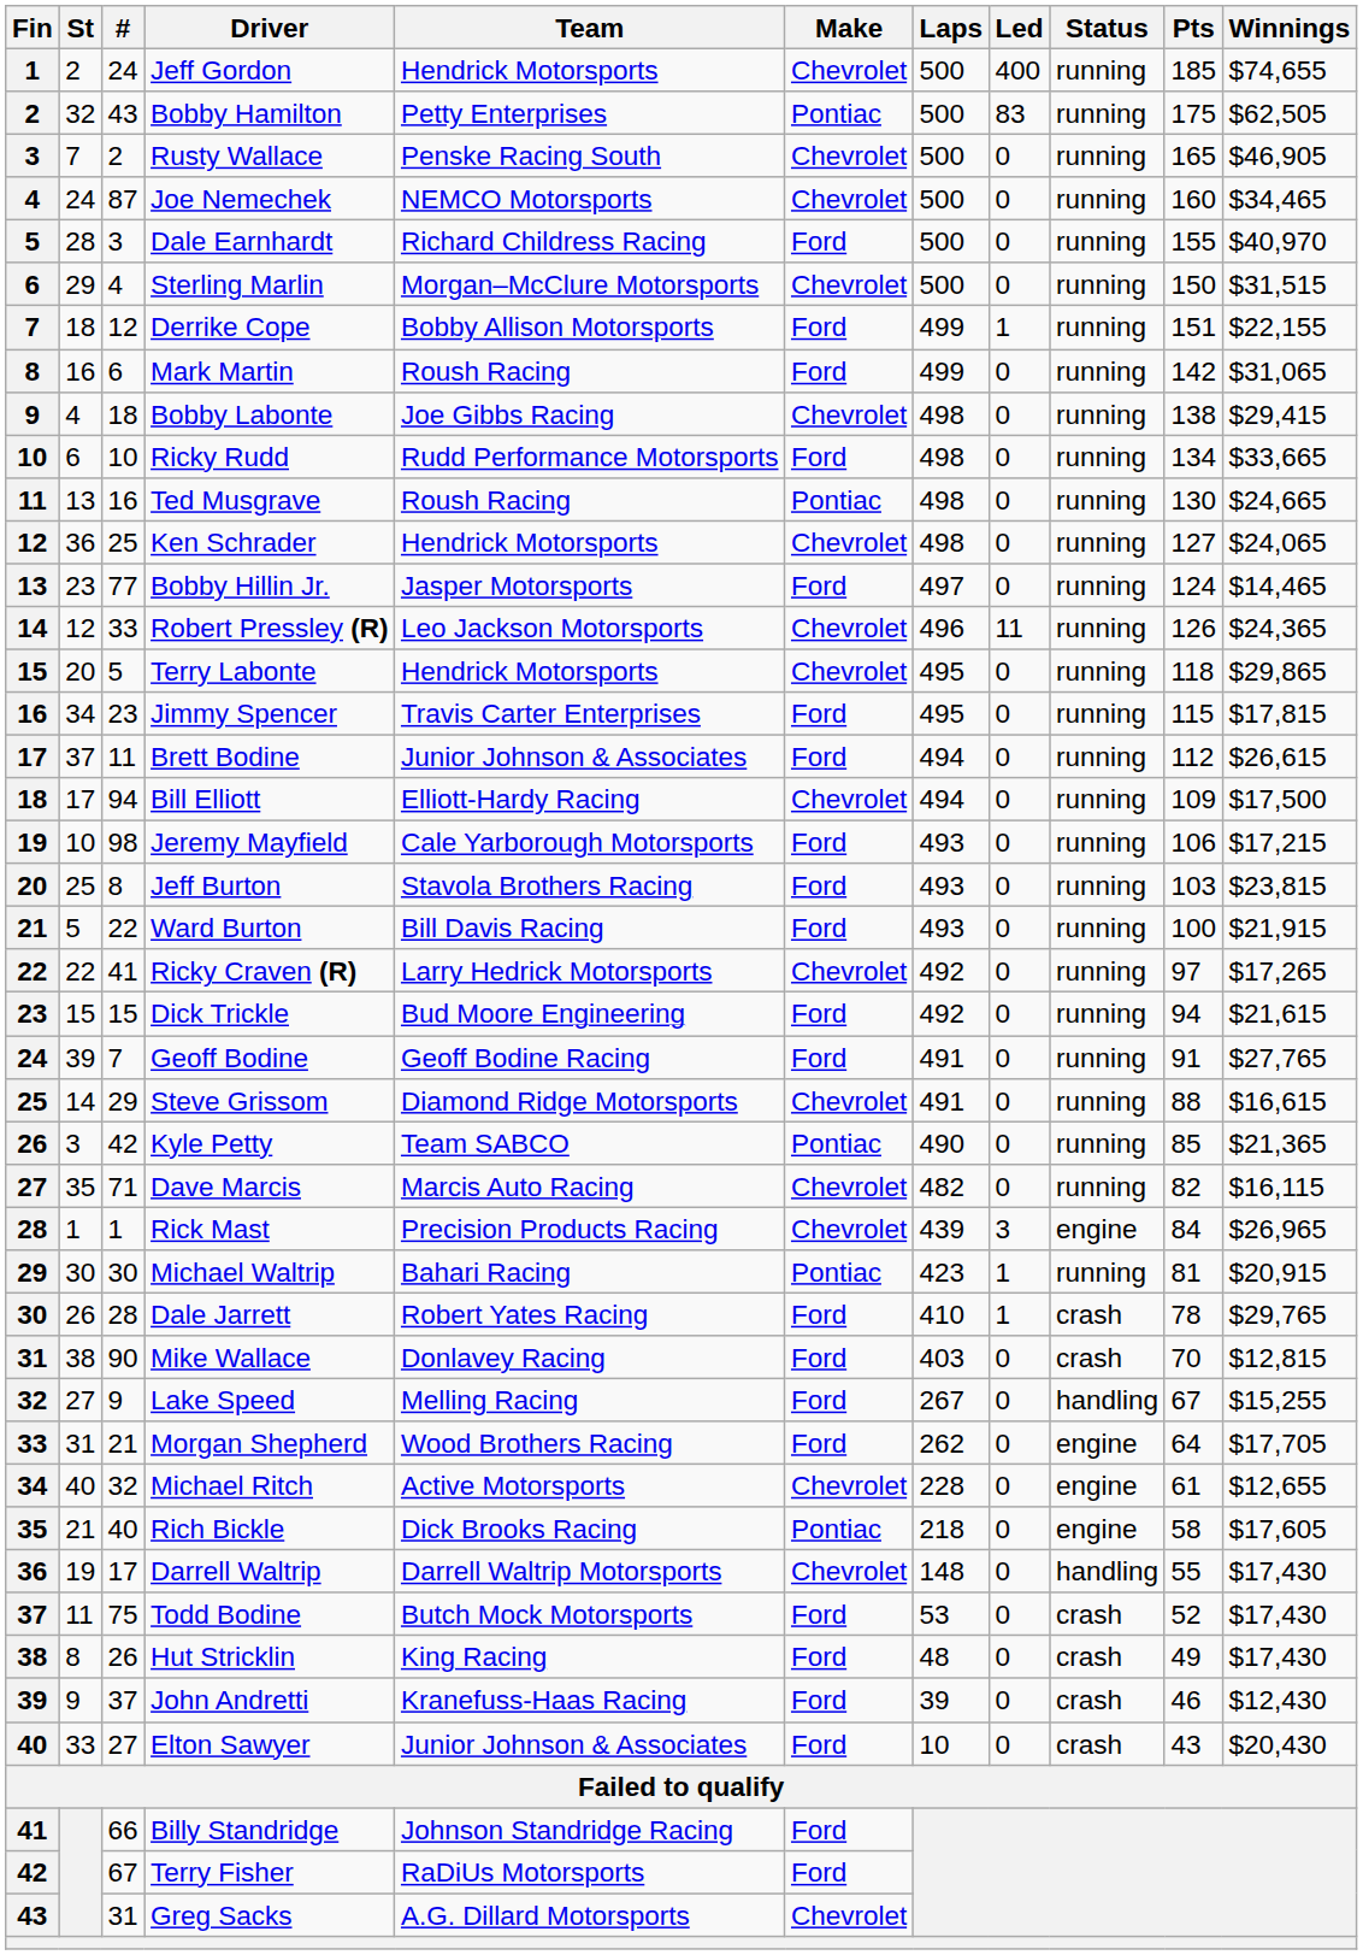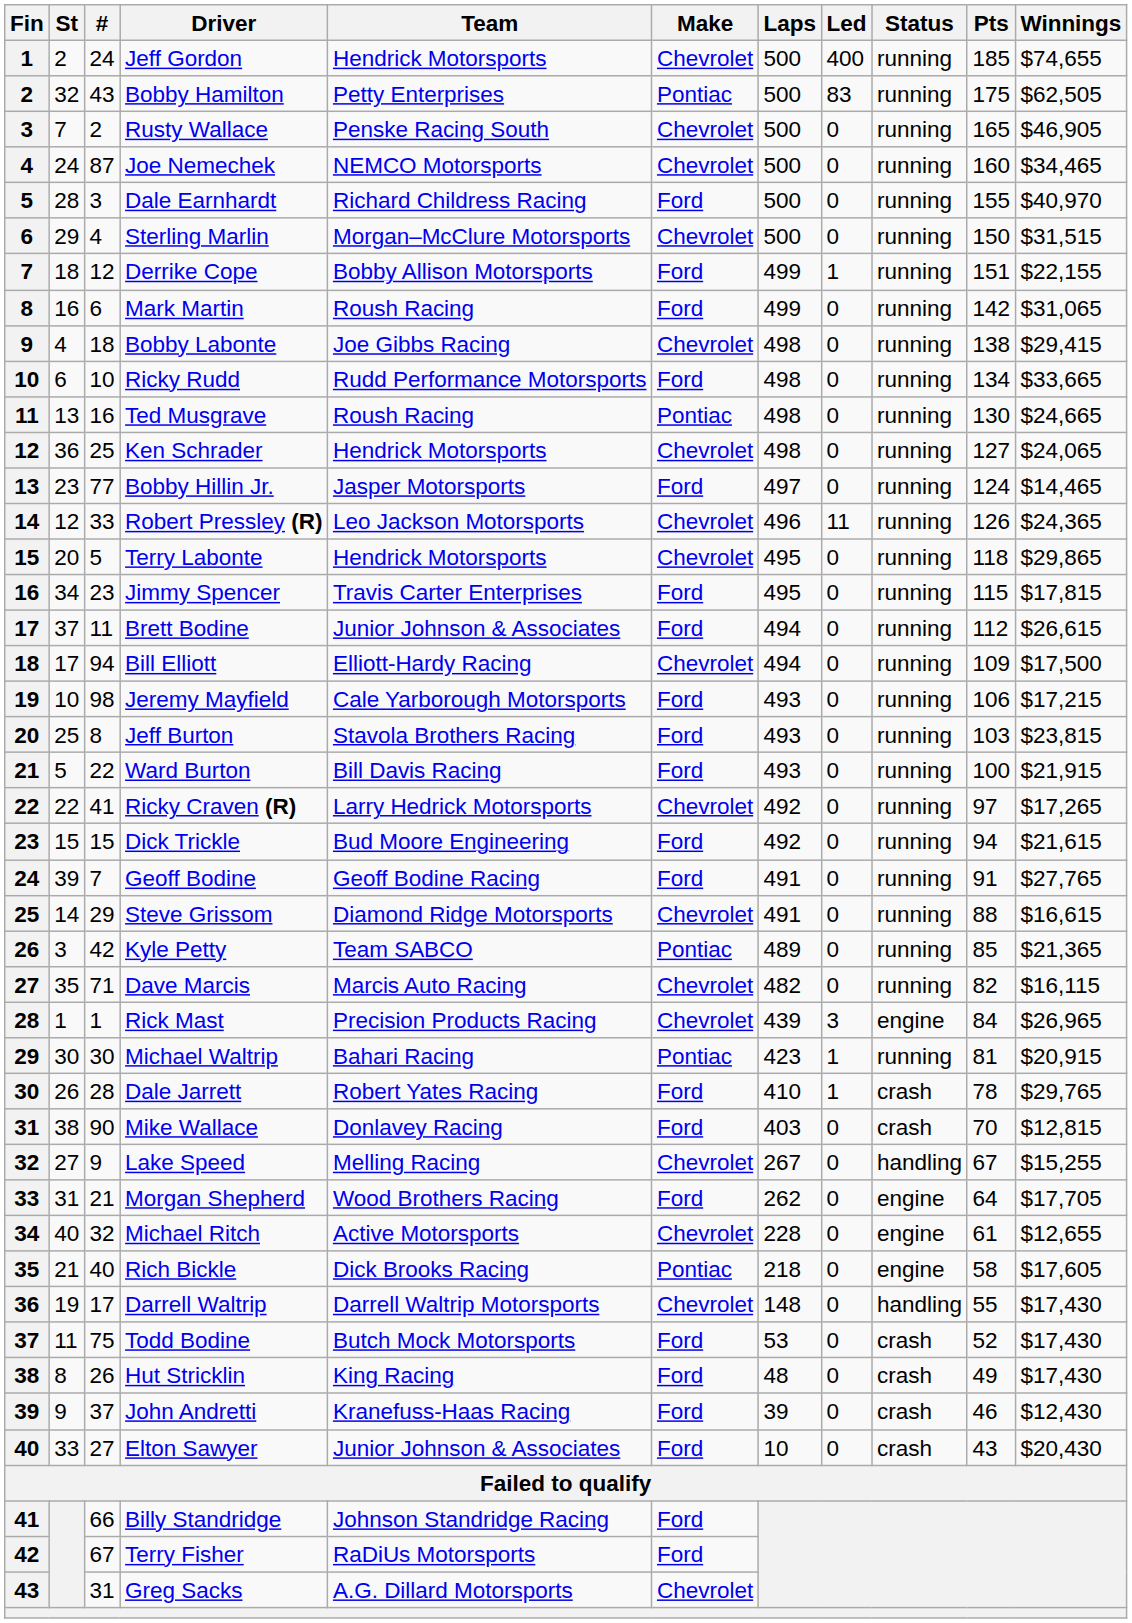Kyle Petty | Laps: 490 -> 489
Lake Speed | Make: Ford -> Chevrolet
